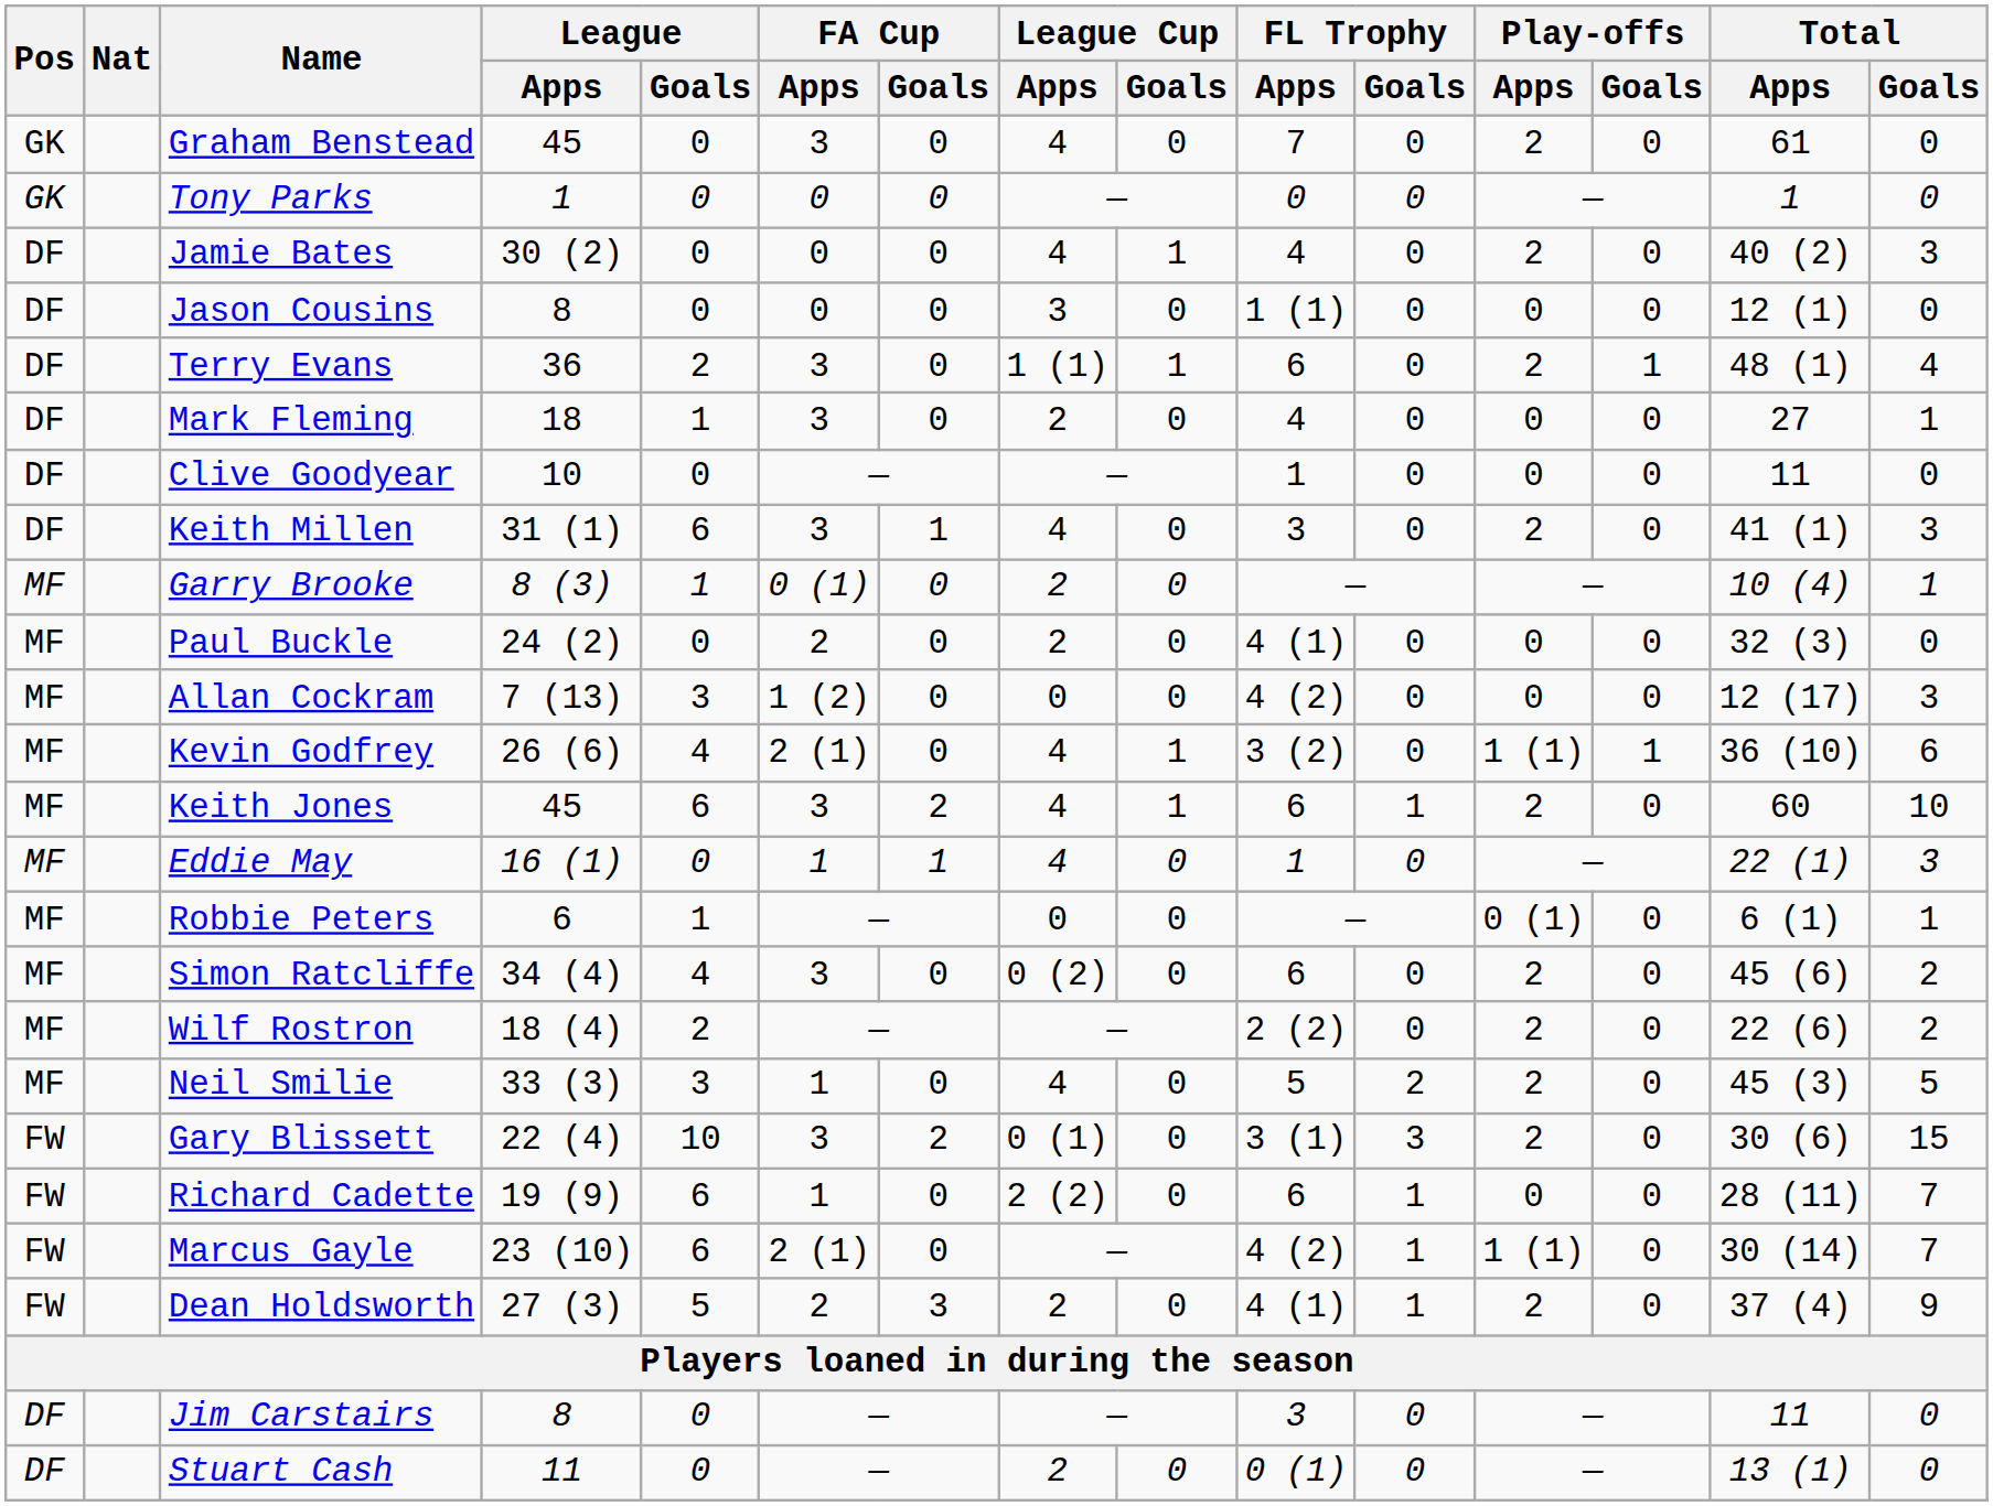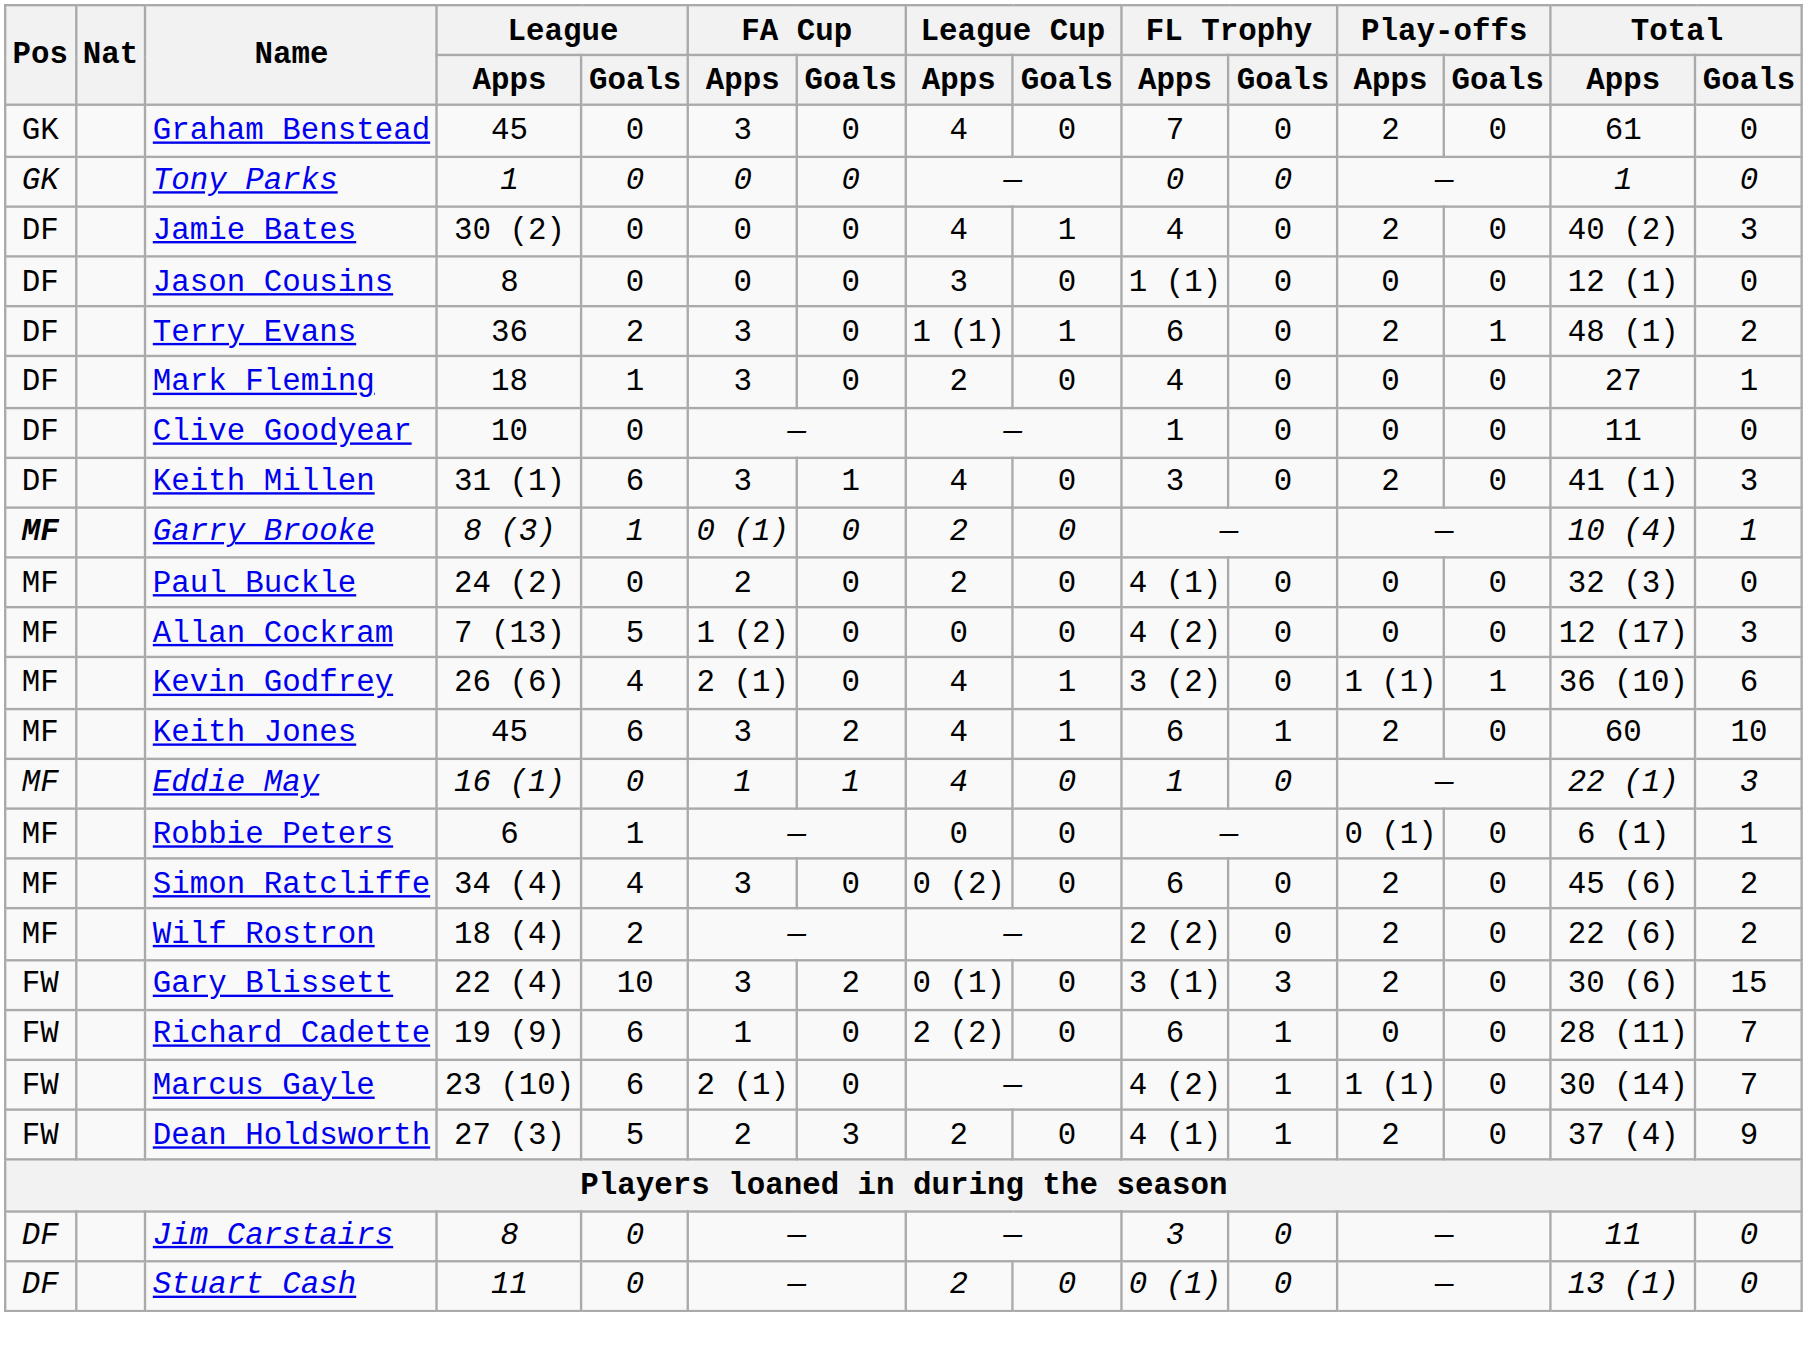Terry Evans | Total / Goals: 4 -> 2
Garry Brooke | Pos: normal -> bold
Allan Cockram | League / Goals: 3 -> 5
- row: MF | Neil Smilie | 33 (3) | 3 | 1 | 0 | 4 | 0 | 5 | 2 | 2 | 0 | 45 (3) | 5
